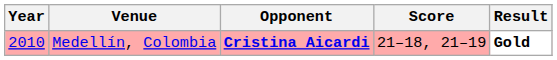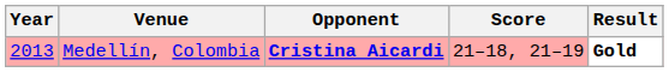Medellín, Colombia | Year: 2010 -> 2013
